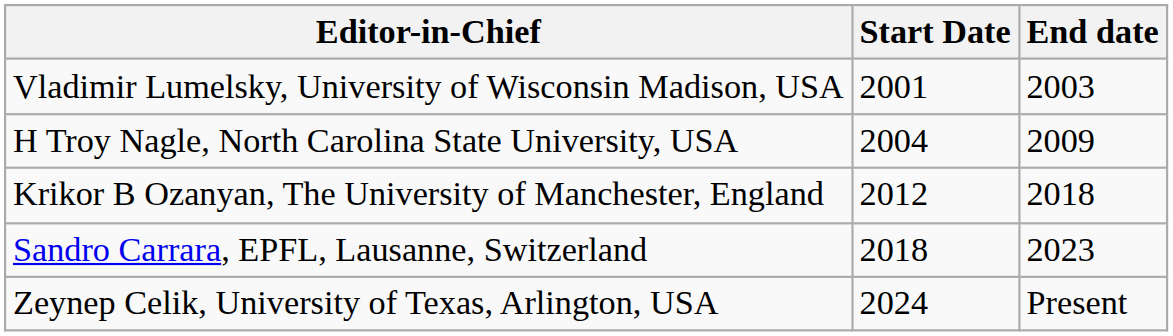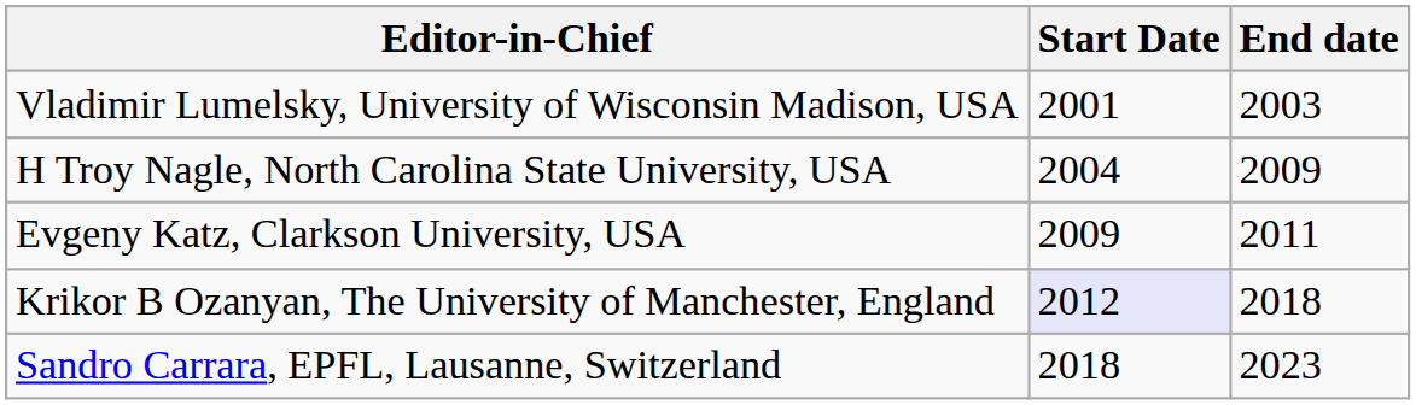+ row: Evgeny Katz, Clarkson University, USA | 2009 | 2011
Krikor B Ozanyan, The University of Manchester, England | Start Date: no background -> lavender background
- row: Zeynep Celik, University of Texas, Arlington, USA | 2024 | Present
